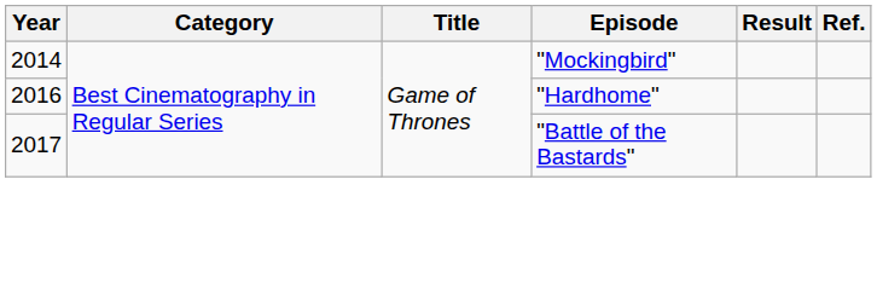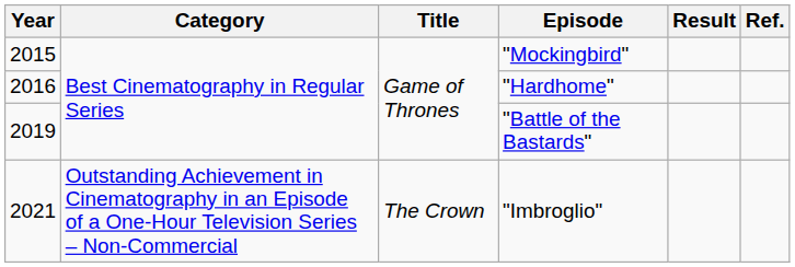"Mockingbird" | Year: 2014 -> 2015
"Battle of the Bastards" | Year: 2017 -> 2019
+ row: 2021 | Outstanding Achievement in Cinematography in an Episode of a One-Hour Television Series – Non-Commercial | The Crown | "Imbroglio"
